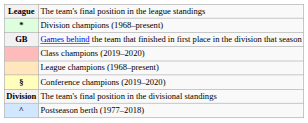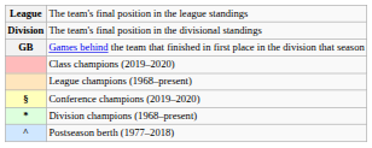rows swapped: The team's final position in the divisional standings <-> Division champions (1968–present)
